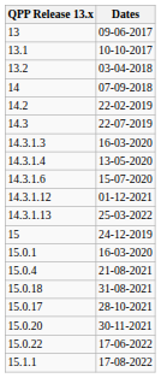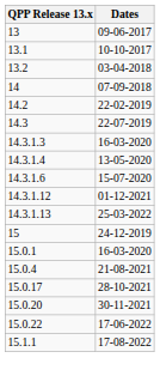- row: 15.0.18 | 31-08-2021
